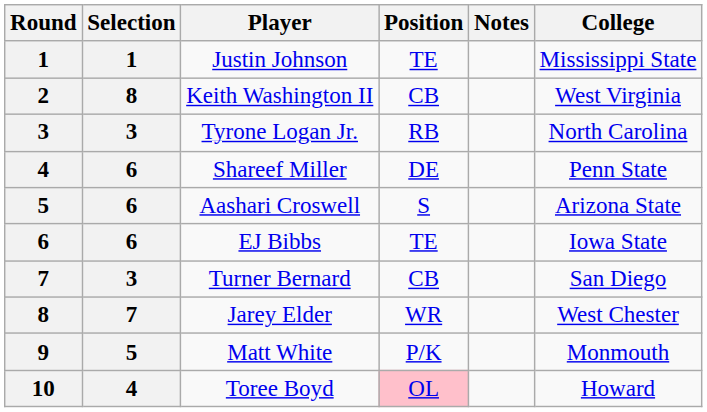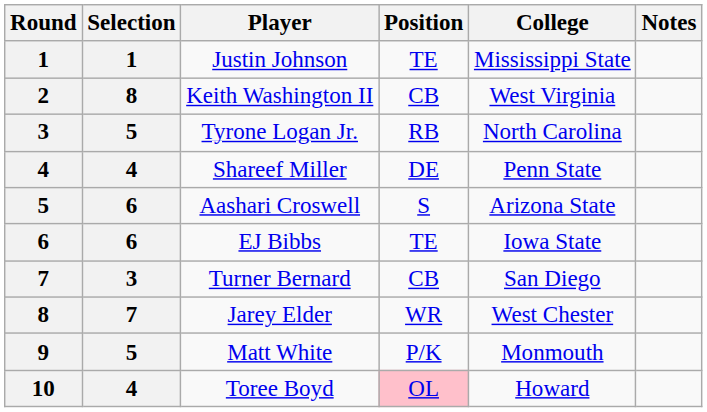columns swapped: College <-> Notes
Tyrone Logan Jr. | Selection: 3 -> 5
Shareef Miller | Selection: 6 -> 4
